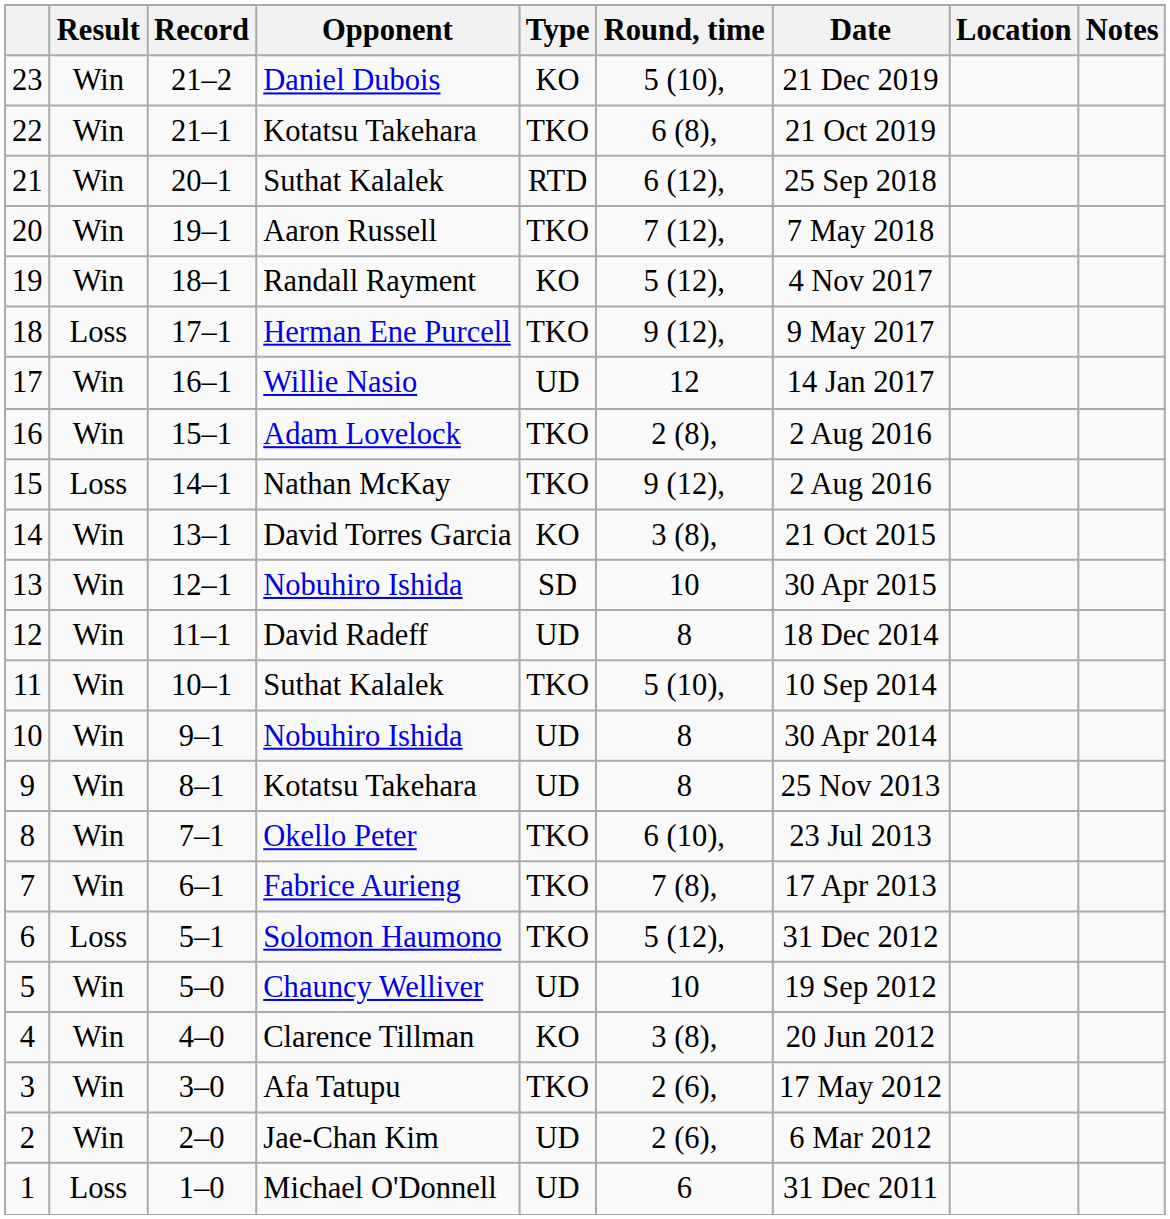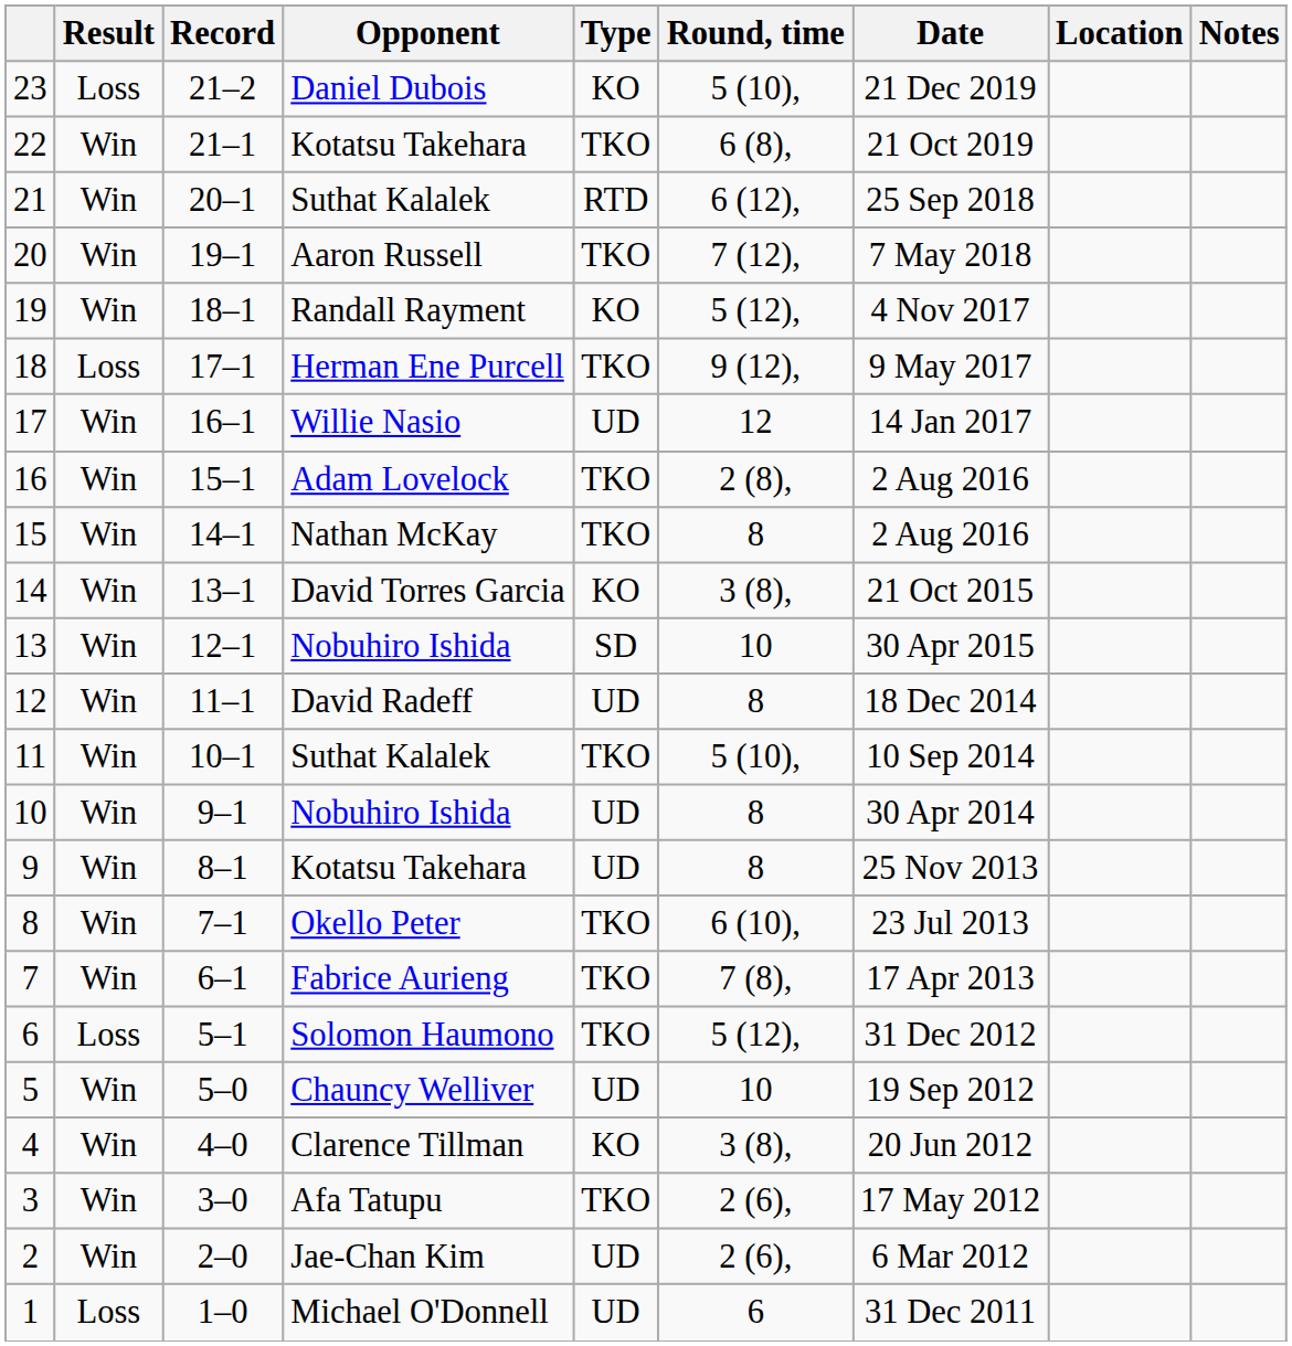23 | Result: Win -> Loss
15 | Result: Loss -> Win
15 | Round, time: 9 (12), -> 8
